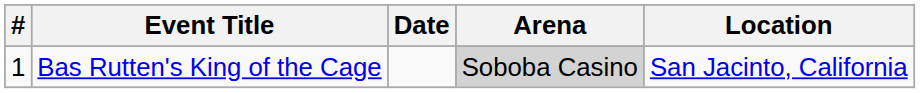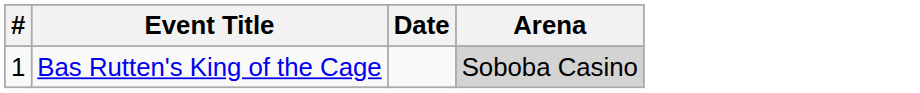- column: Location | San Jacinto, California
